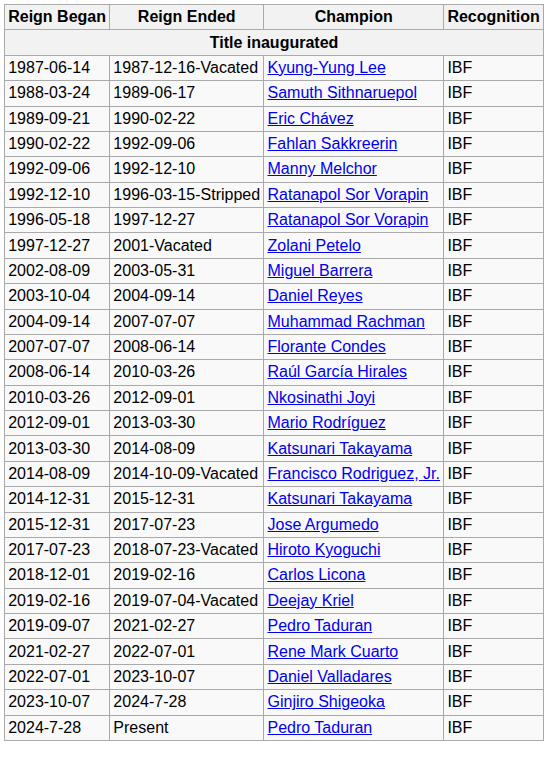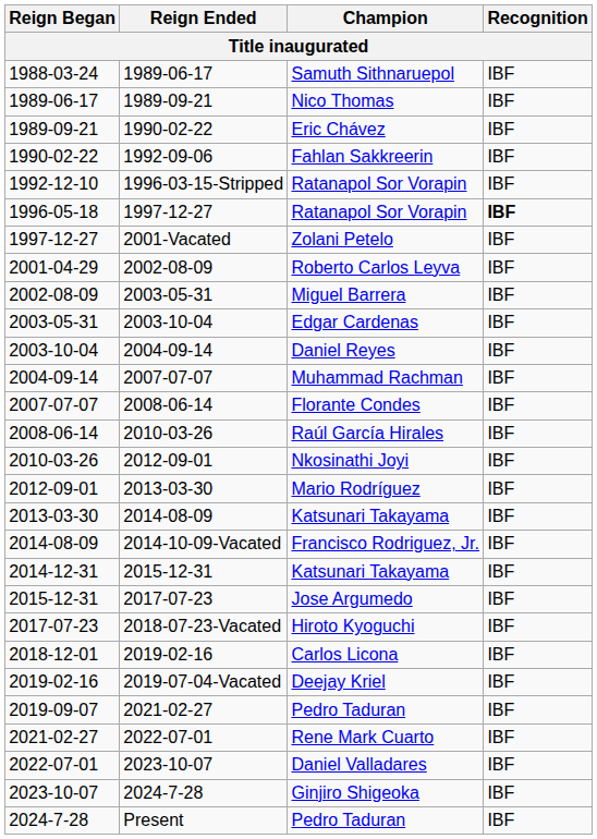- row: 1987-06-14 | 1987-12-16-Vacated | Kyung-Yung Lee | IBF
+ row: 1989-06-17 | 1989-09-21 | Nico Thomas | IBF
- row: 1992-09-06 | 1992-12-10 | Manny Melchor | IBF
1996-05-18 / Ratanapol Sor Vorapin | Recognition: normal -> bold
+ row: 2001-04-29 | 2002-08-09 | Roberto Carlos Leyva | IBF
+ row: 2003-05-31 | 2003-10-04 | Edgar Cardenas | IBF
